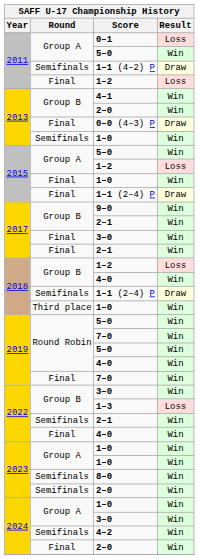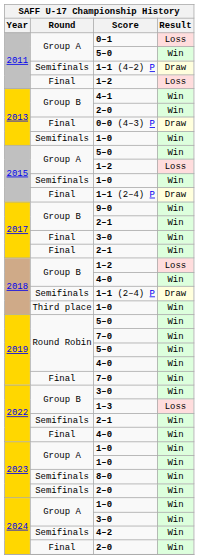2015 / 1–0 | Round: Final -> Semifinals
